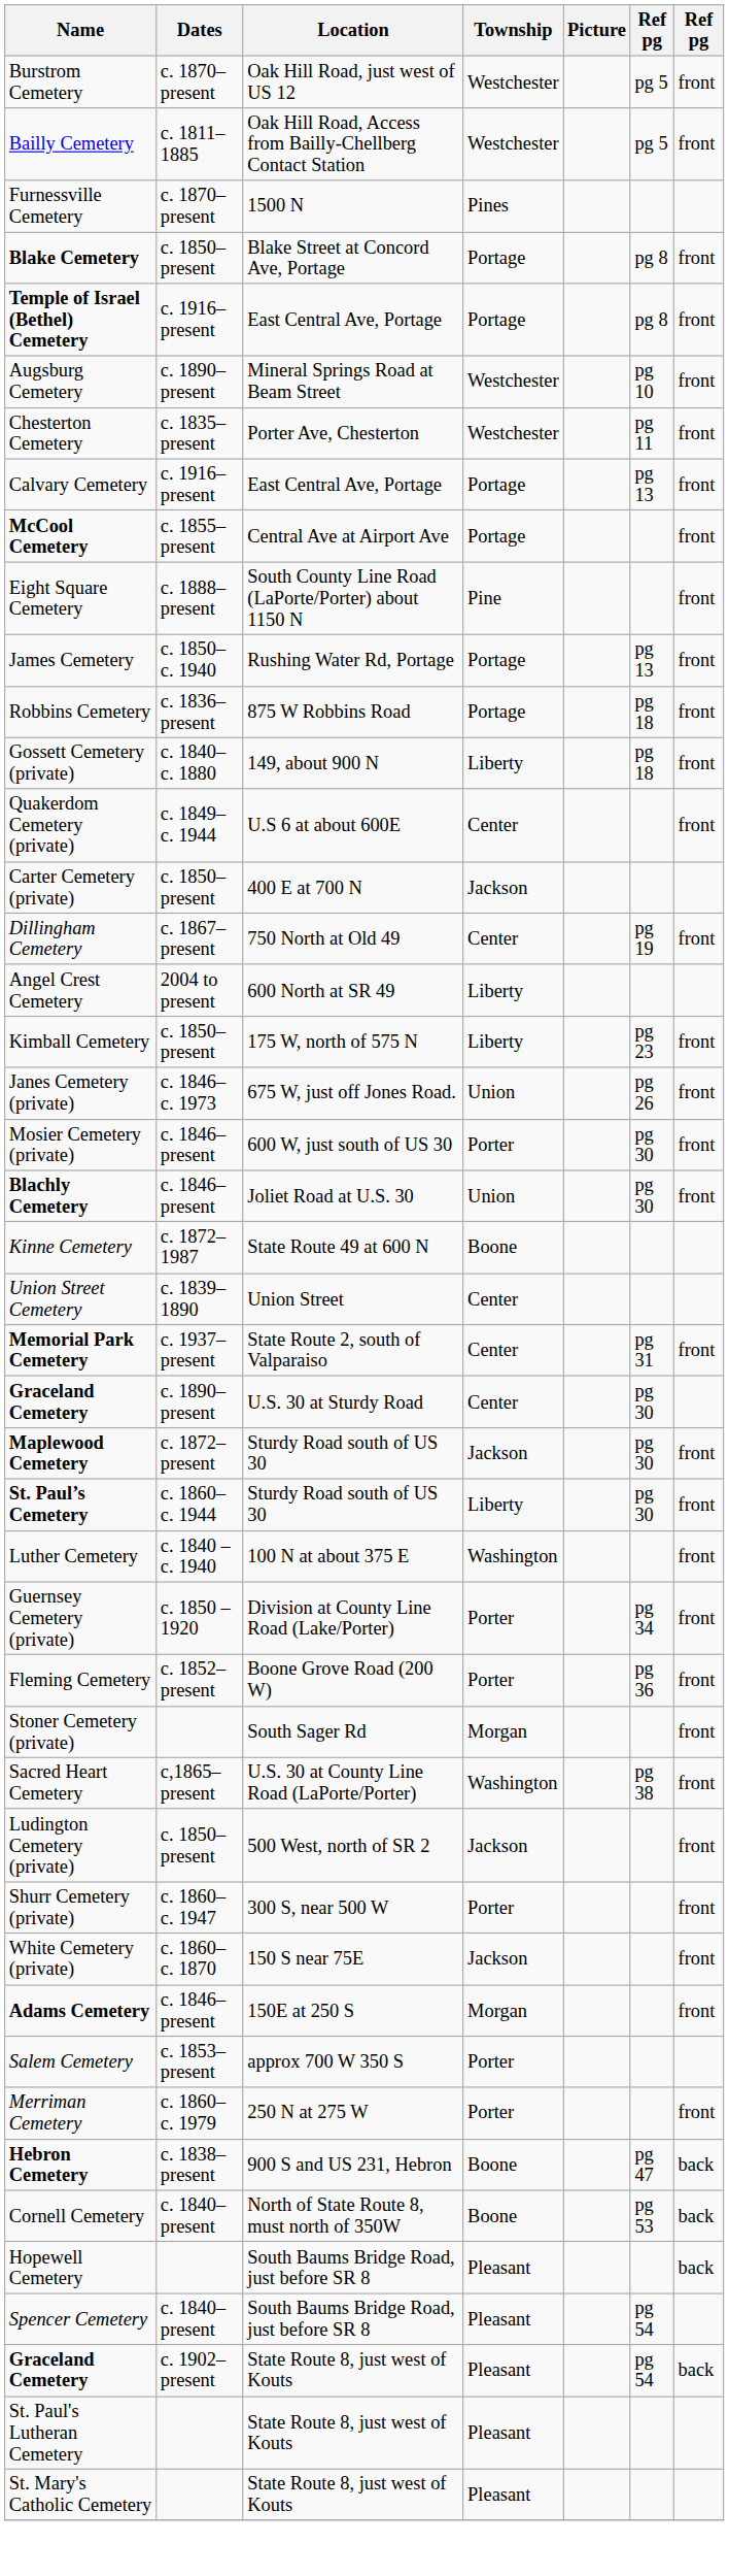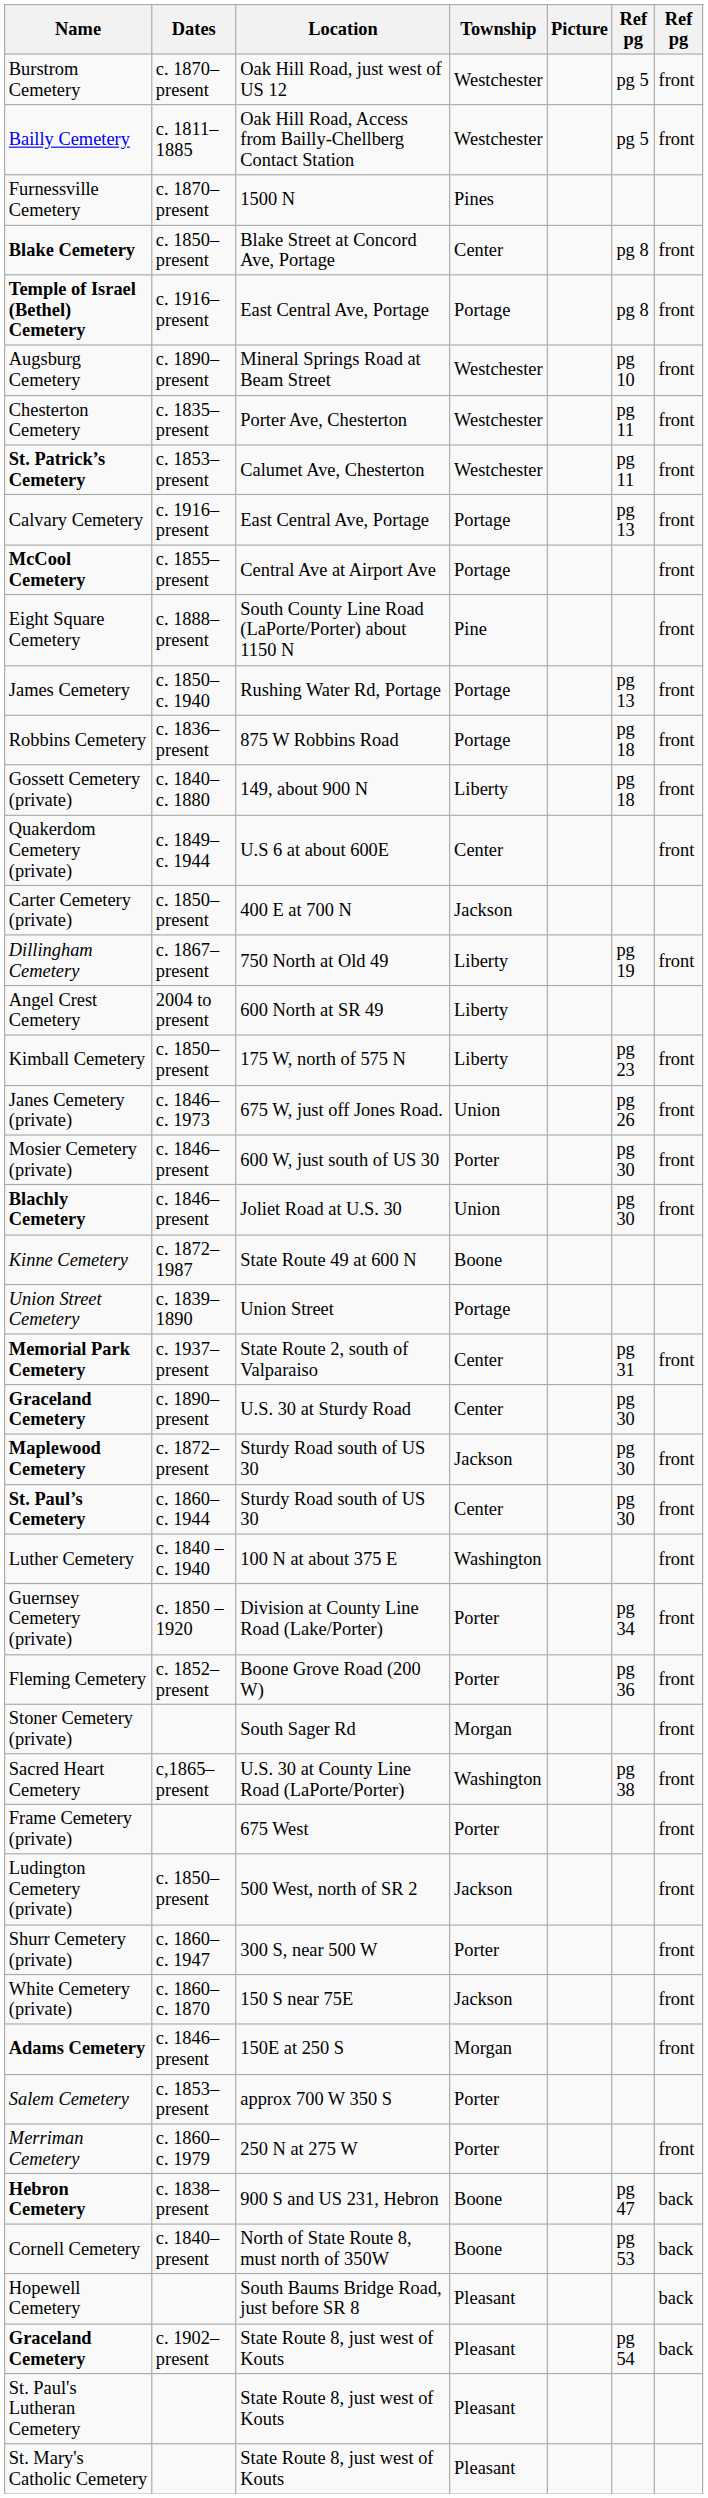Blake Cemetery | Township: Portage -> Center
+ row: St. Patrick’s Cemetery | c. 1853–present | Calumet Ave, Chesterton | Westchester | pg 11 | front
Dillingham Cemetery | Township: Center -> Liberty
Union Street Cemetery | Township: Center -> Portage
St. Paul’s Cemetery | Township: Liberty -> Center
+ row: Frame Cemetery (private) | 675 West | Porter | front
- row: Spencer Cemetery | c. 1840–present | South Baums Bridge Road, just before SR 8 | Pleasant | pg 54
